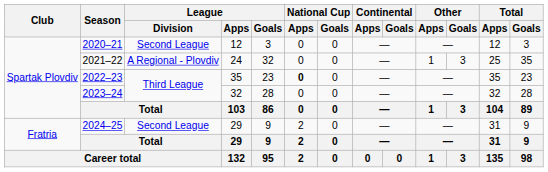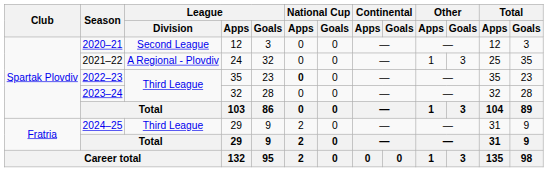2024–25 | League / Division: Second League -> Third League
